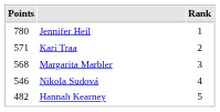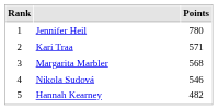columns swapped: Rank <-> Points
